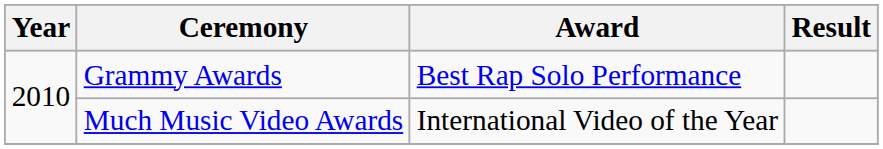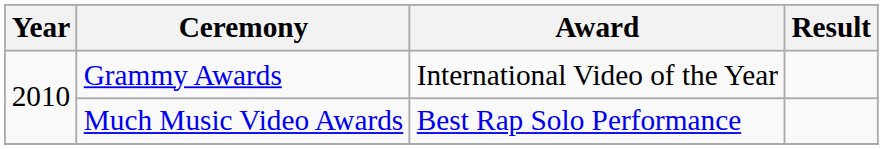Grammy Awards | Award: Best Rap Solo Performance -> International Video of the Year
Much Music Video Awards | Award: International Video of the Year -> Best Rap Solo Performance
